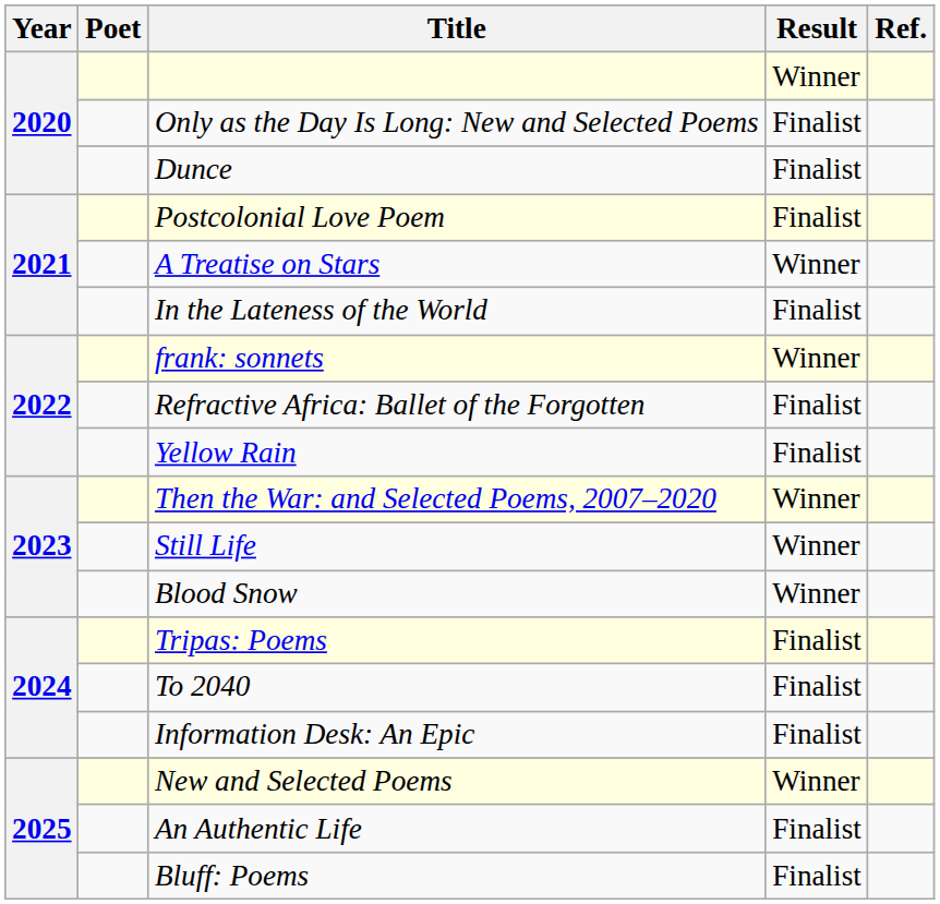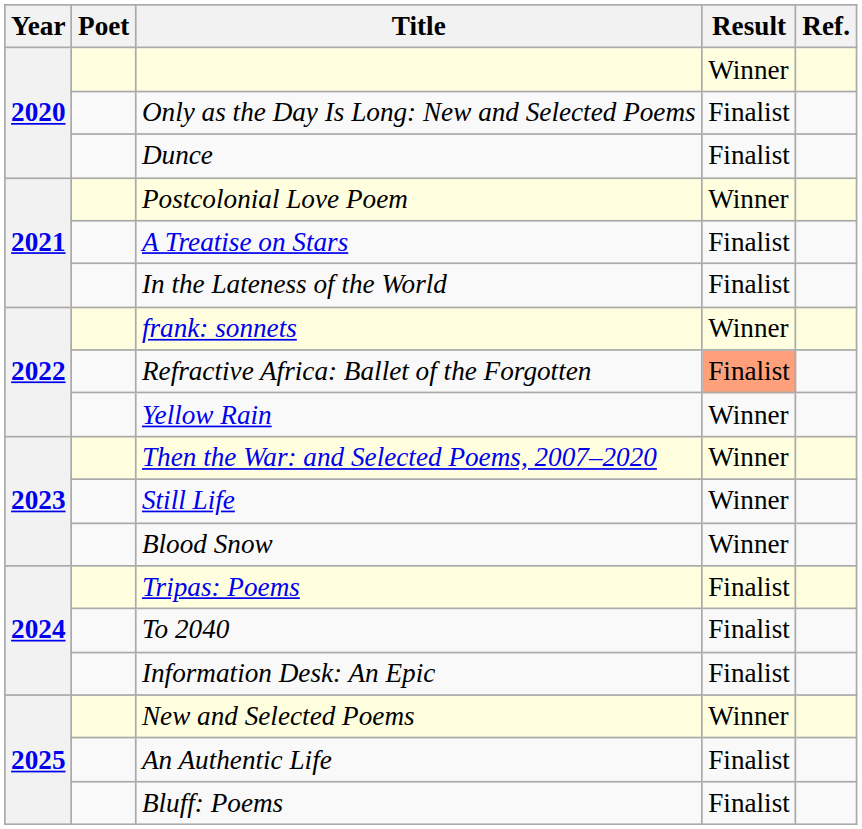Postcolonial Love Poem | Result: Finalist -> Winner
A Treatise on Stars | Result: Winner -> Finalist
Refractive Africa: Ballet of the Forgotten | Result: no background -> lightsalmon background
Yellow Rain | Result: Finalist -> Winner
